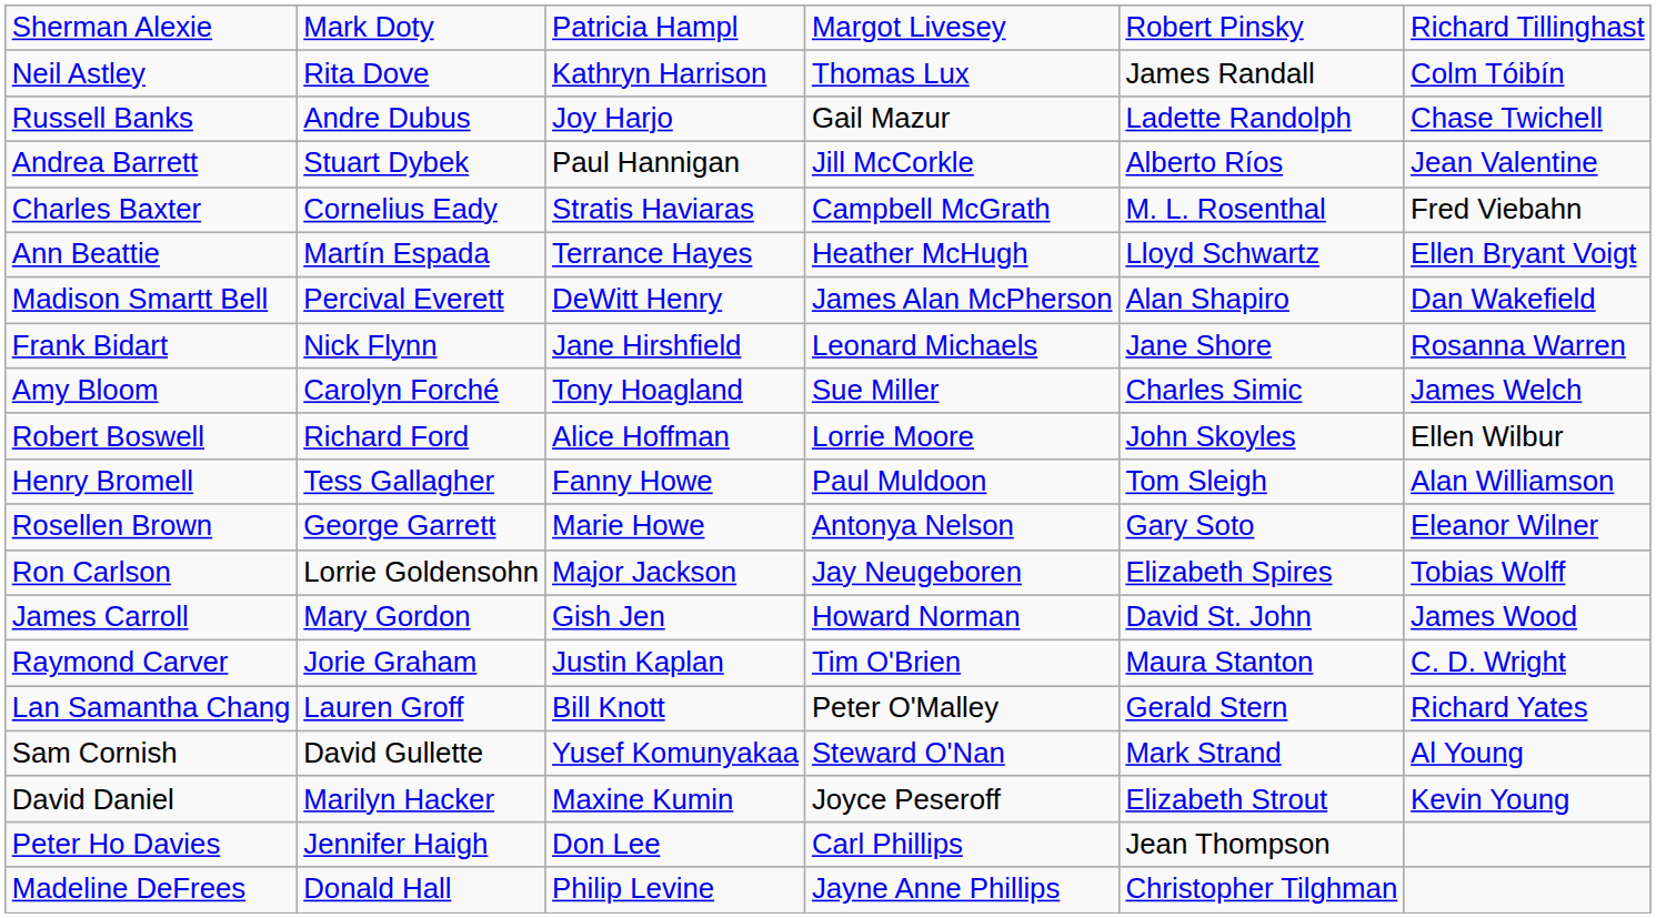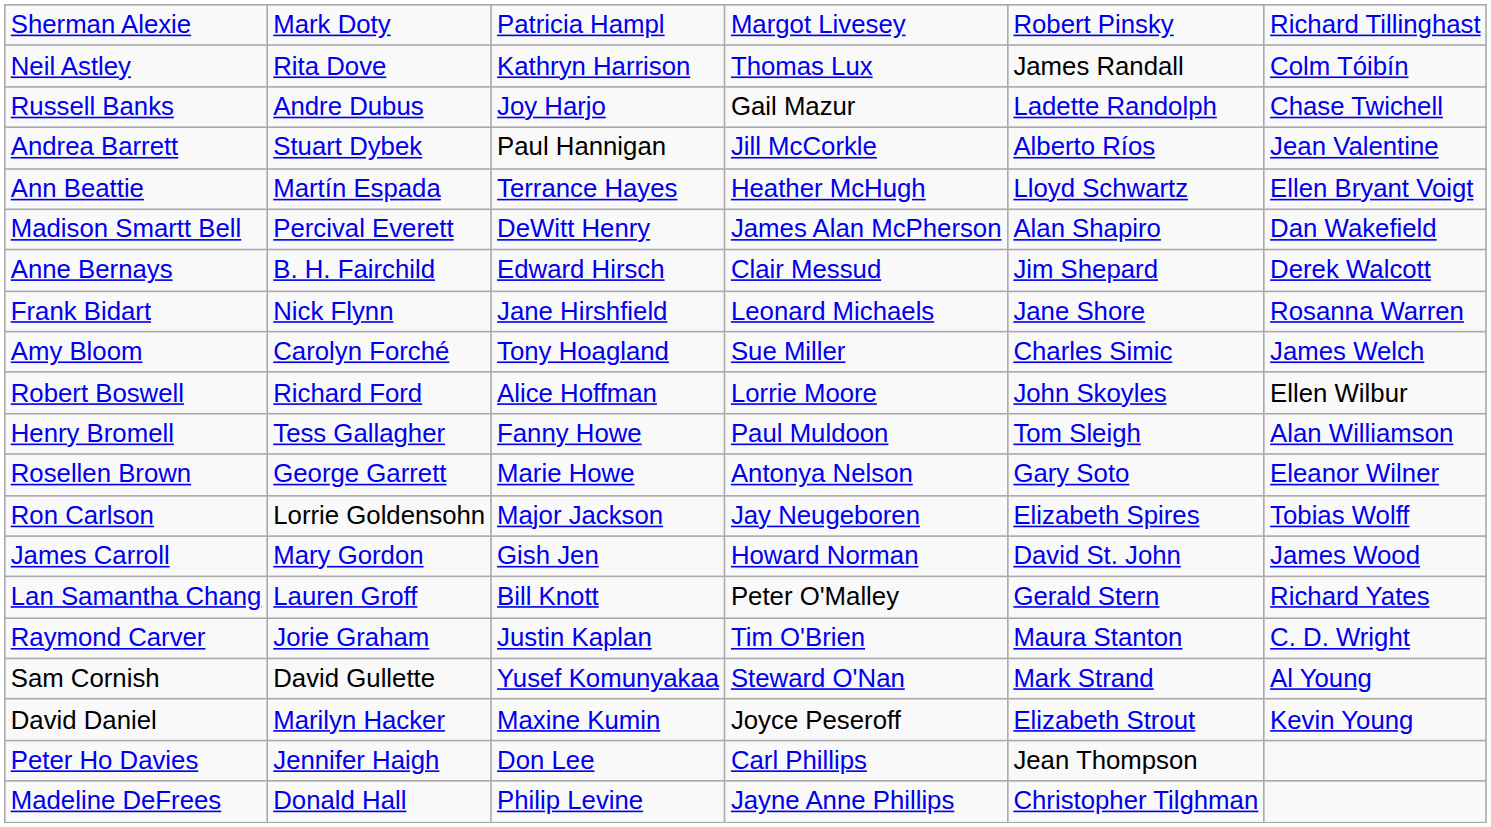- row: Charles Baxter | Cornelius Eady | Stratis Haviaras | Campbell McGrath | M. L. Rosenthal | Fred Viebahn
+ row: Anne Bernays | B. H. Fairchild | Edward Hirsch | Clair Messud | Jim Shepard | Derek Walcott
rows swapped: Raymond Carver <-> Lan Samantha Chang
